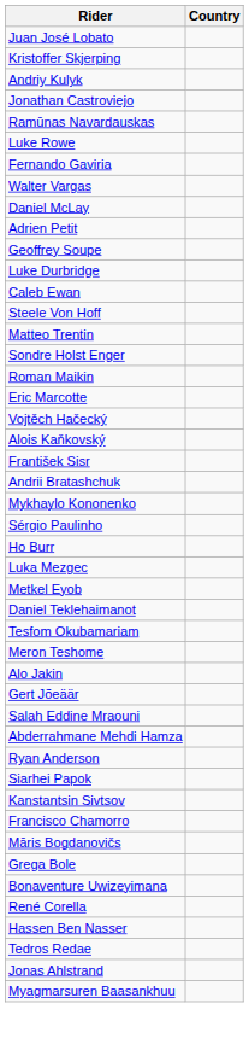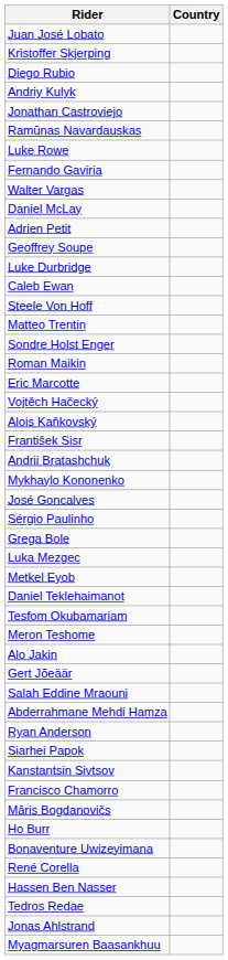+ row: Diego Rubio
+ row: José Goncalves
rows swapped: Grega Bole <-> Ho Burr
